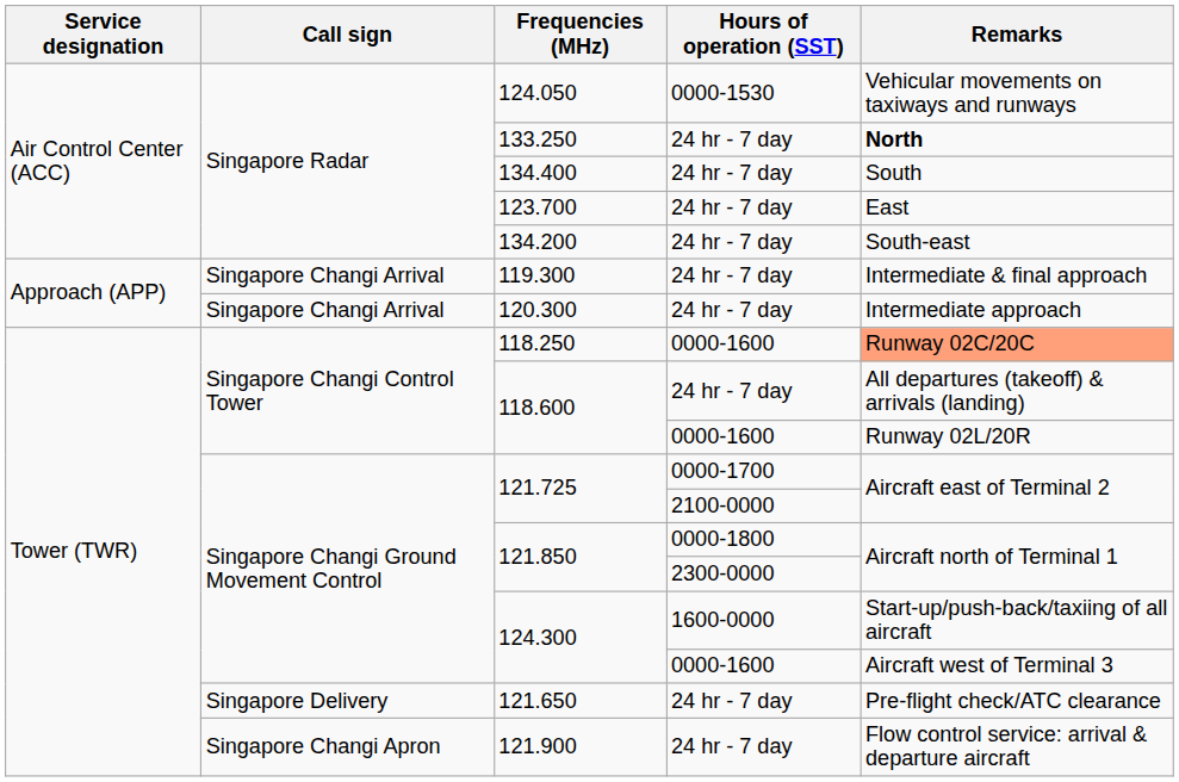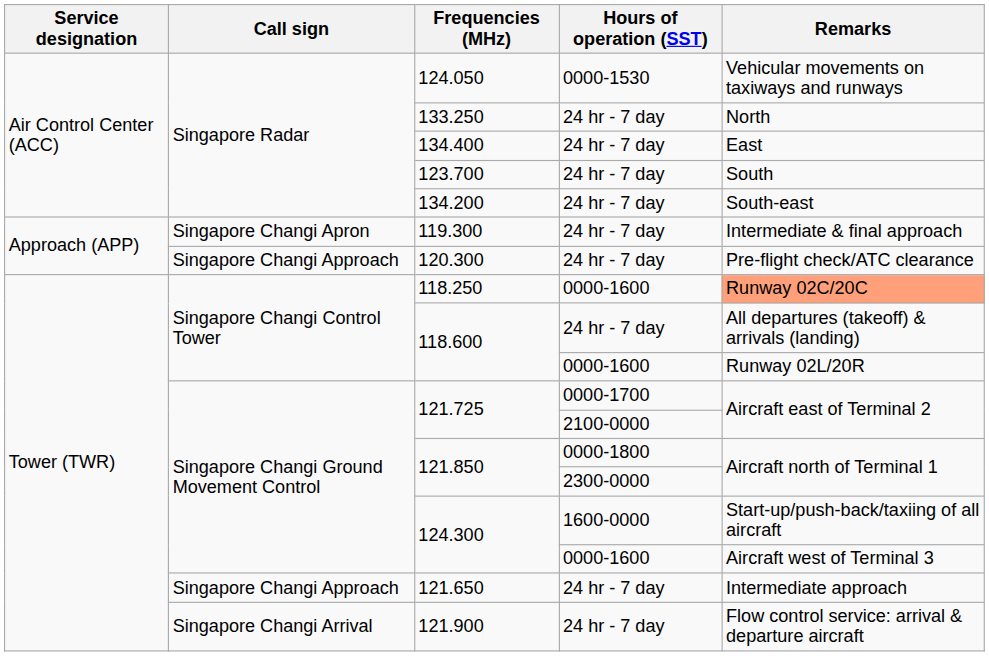133.250 | Remarks: bold -> normal
134.400 | Remarks: South -> East
123.700 | Remarks: East -> South
119.300 | Call sign: Singapore Changi Arrival -> Singapore Changi Apron
120.300 | Call sign: Singapore Changi Arrival -> Singapore Changi Approach
120.300 | Remarks: Intermediate approach -> Pre-flight check/ATC clearance
121.650 | Call sign: Singapore Delivery -> Singapore Changi Approach
121.650 | Remarks: Pre-flight check/ATC clearance -> Intermediate approach
121.900 | Call sign: Singapore Changi Apron -> Singapore Changi Arrival
